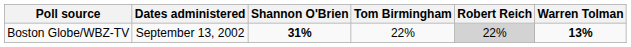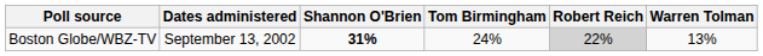Boston Globe/WBZ-TV | Tom Birmingham: 22% -> 24%
Boston Globe/WBZ-TV | Warren Tolman: bold -> normal
